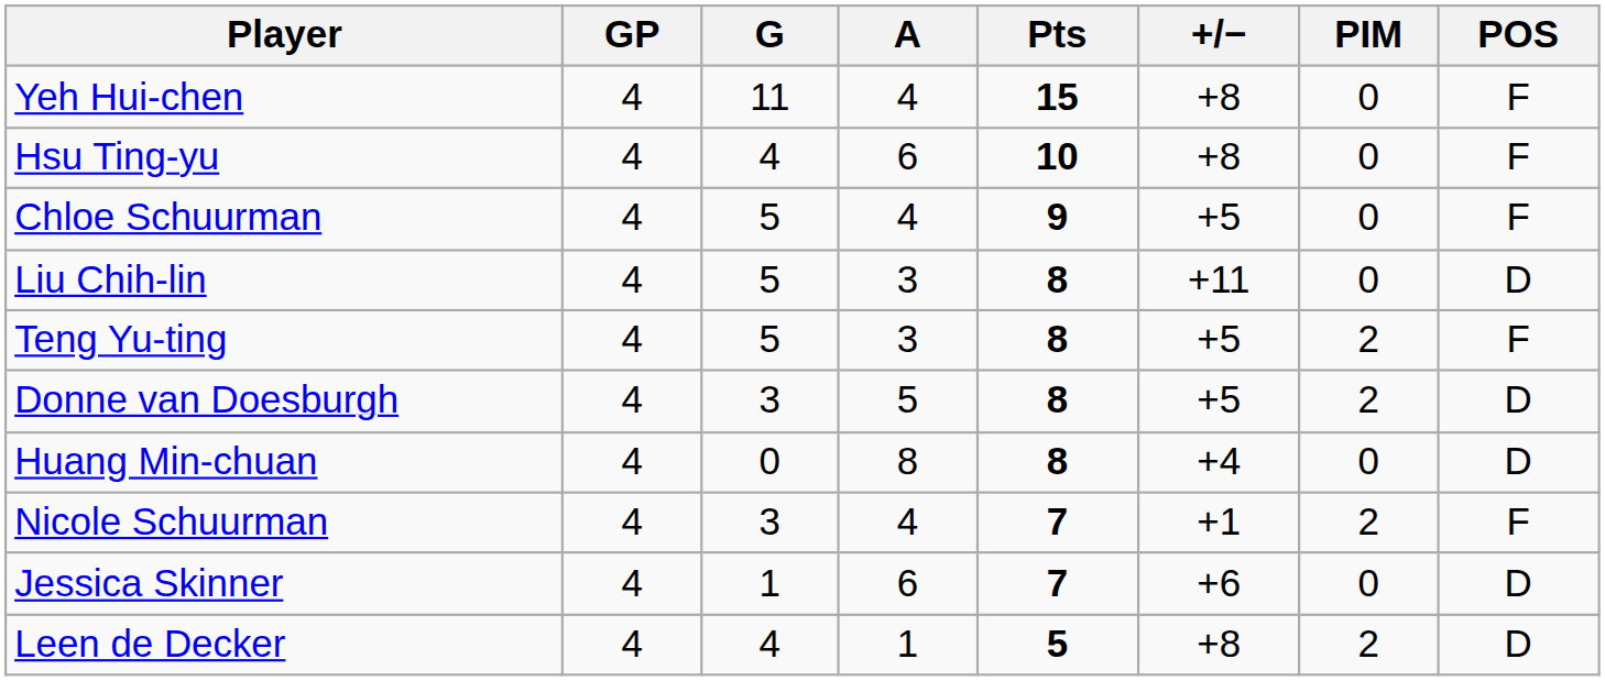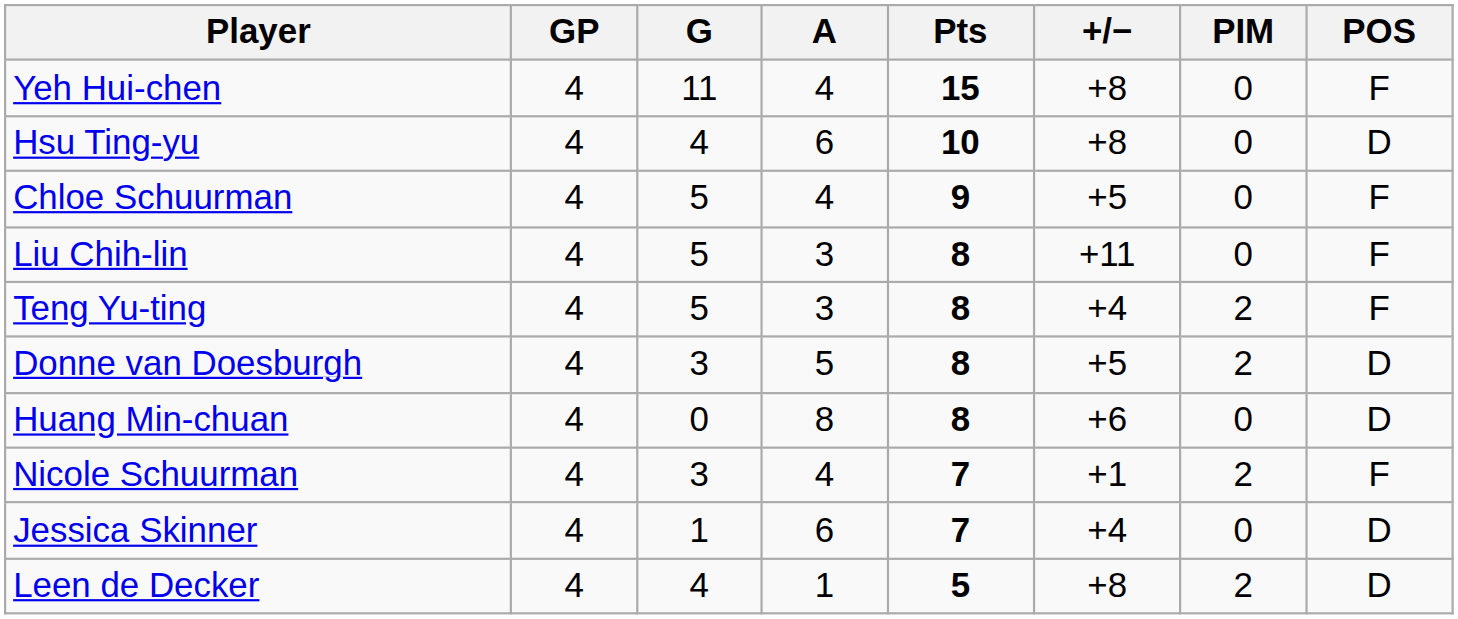Hsu Ting-yu | POS: F -> D
Liu Chih-lin | POS: D -> F
Teng Yu-ting | +/−: +5 -> +4
Huang Min-chuan | +/−: +4 -> +6
Jessica Skinner | +/−: +6 -> +4
